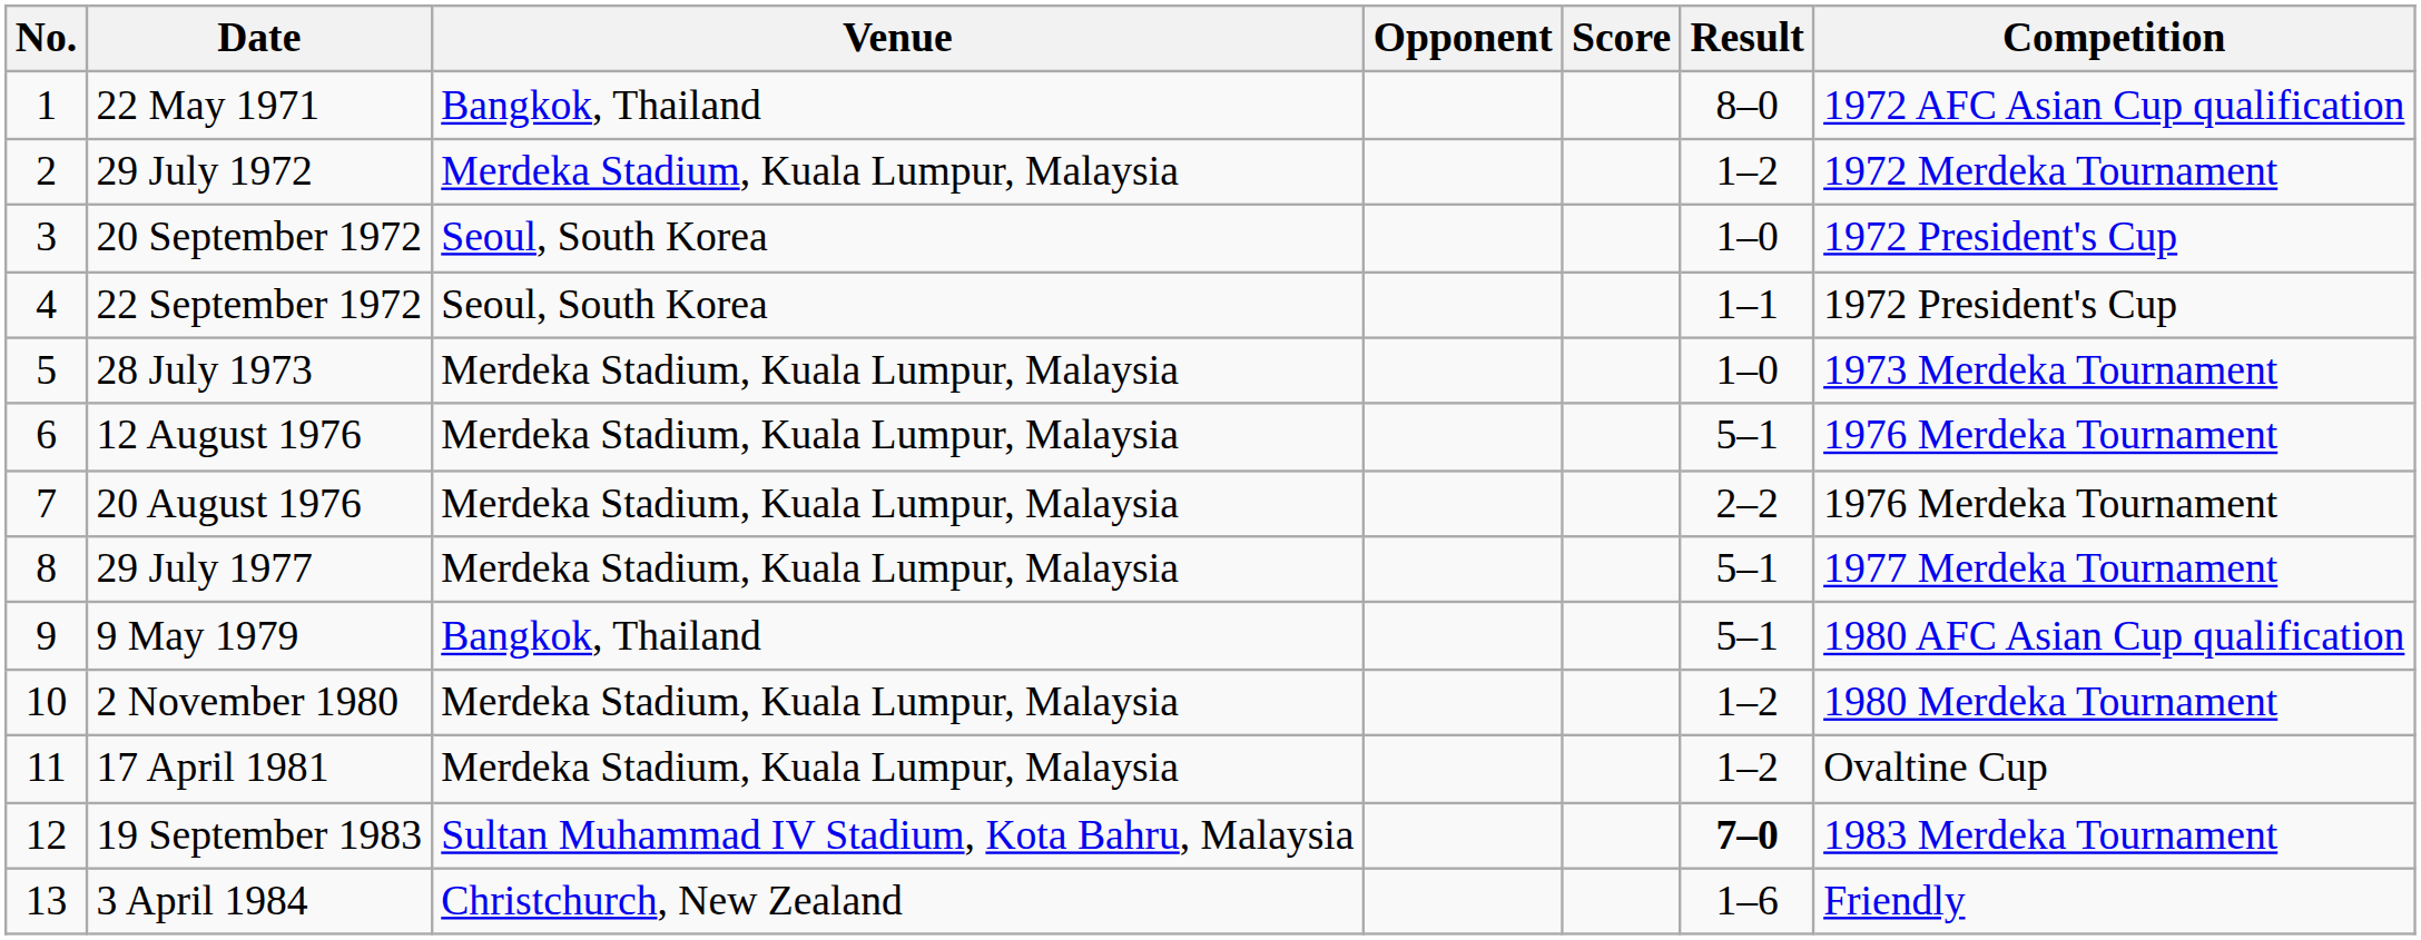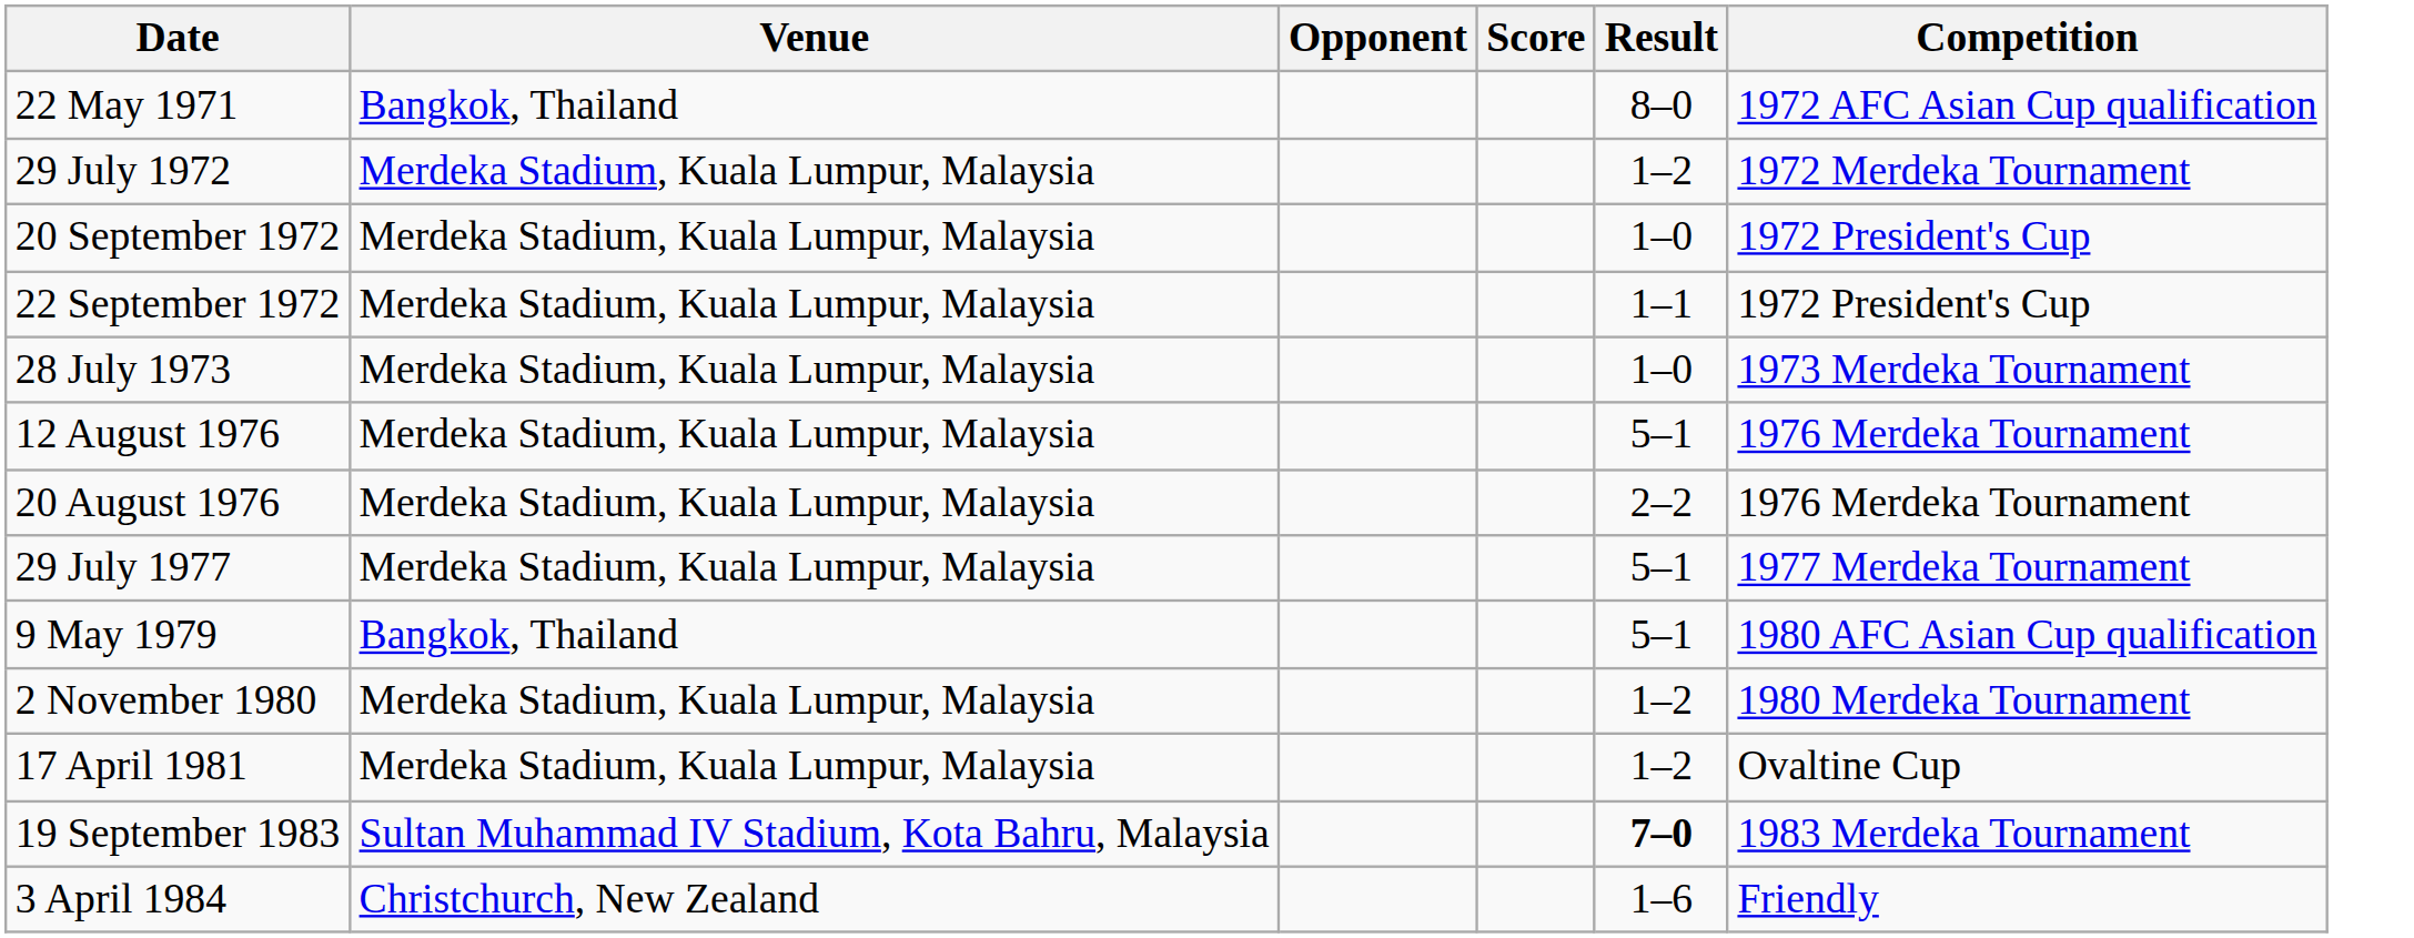- column: No. | 1 | 2 | 3 | 4 | 5 | 6 | 7 | 8 | 9 | 10 | 11 | 12 | 13
20 September 1972 | Venue: Seoul, South Korea -> Merdeka Stadium, Kuala Lumpur, Malaysia
22 September 1972 | Venue: Seoul, South Korea -> Merdeka Stadium, Kuala Lumpur, Malaysia
